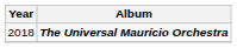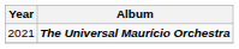The Universal Maurício Orchestra | Year: 2018 -> 2021
